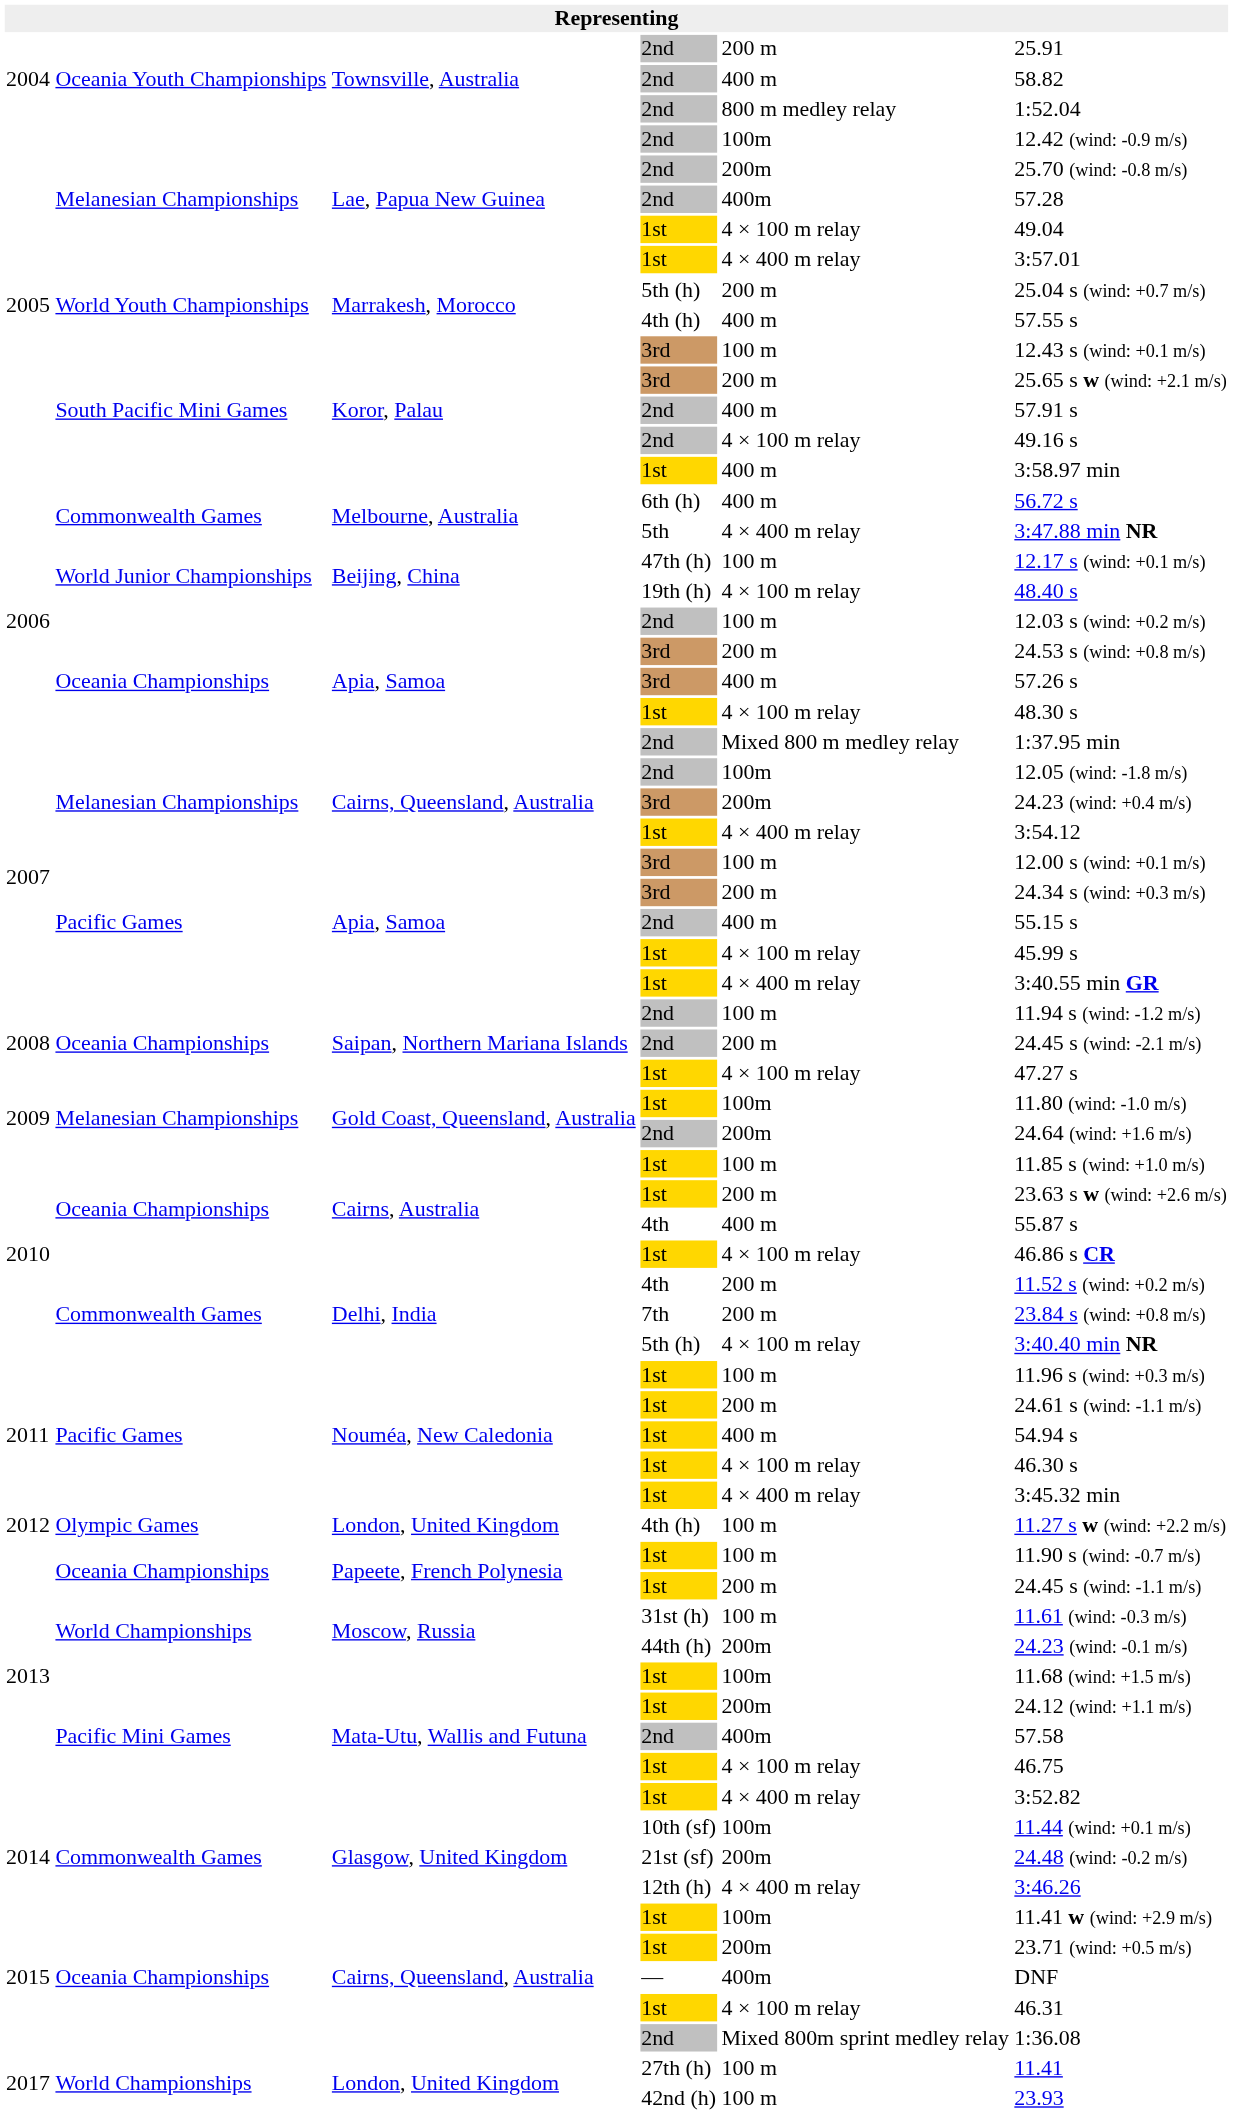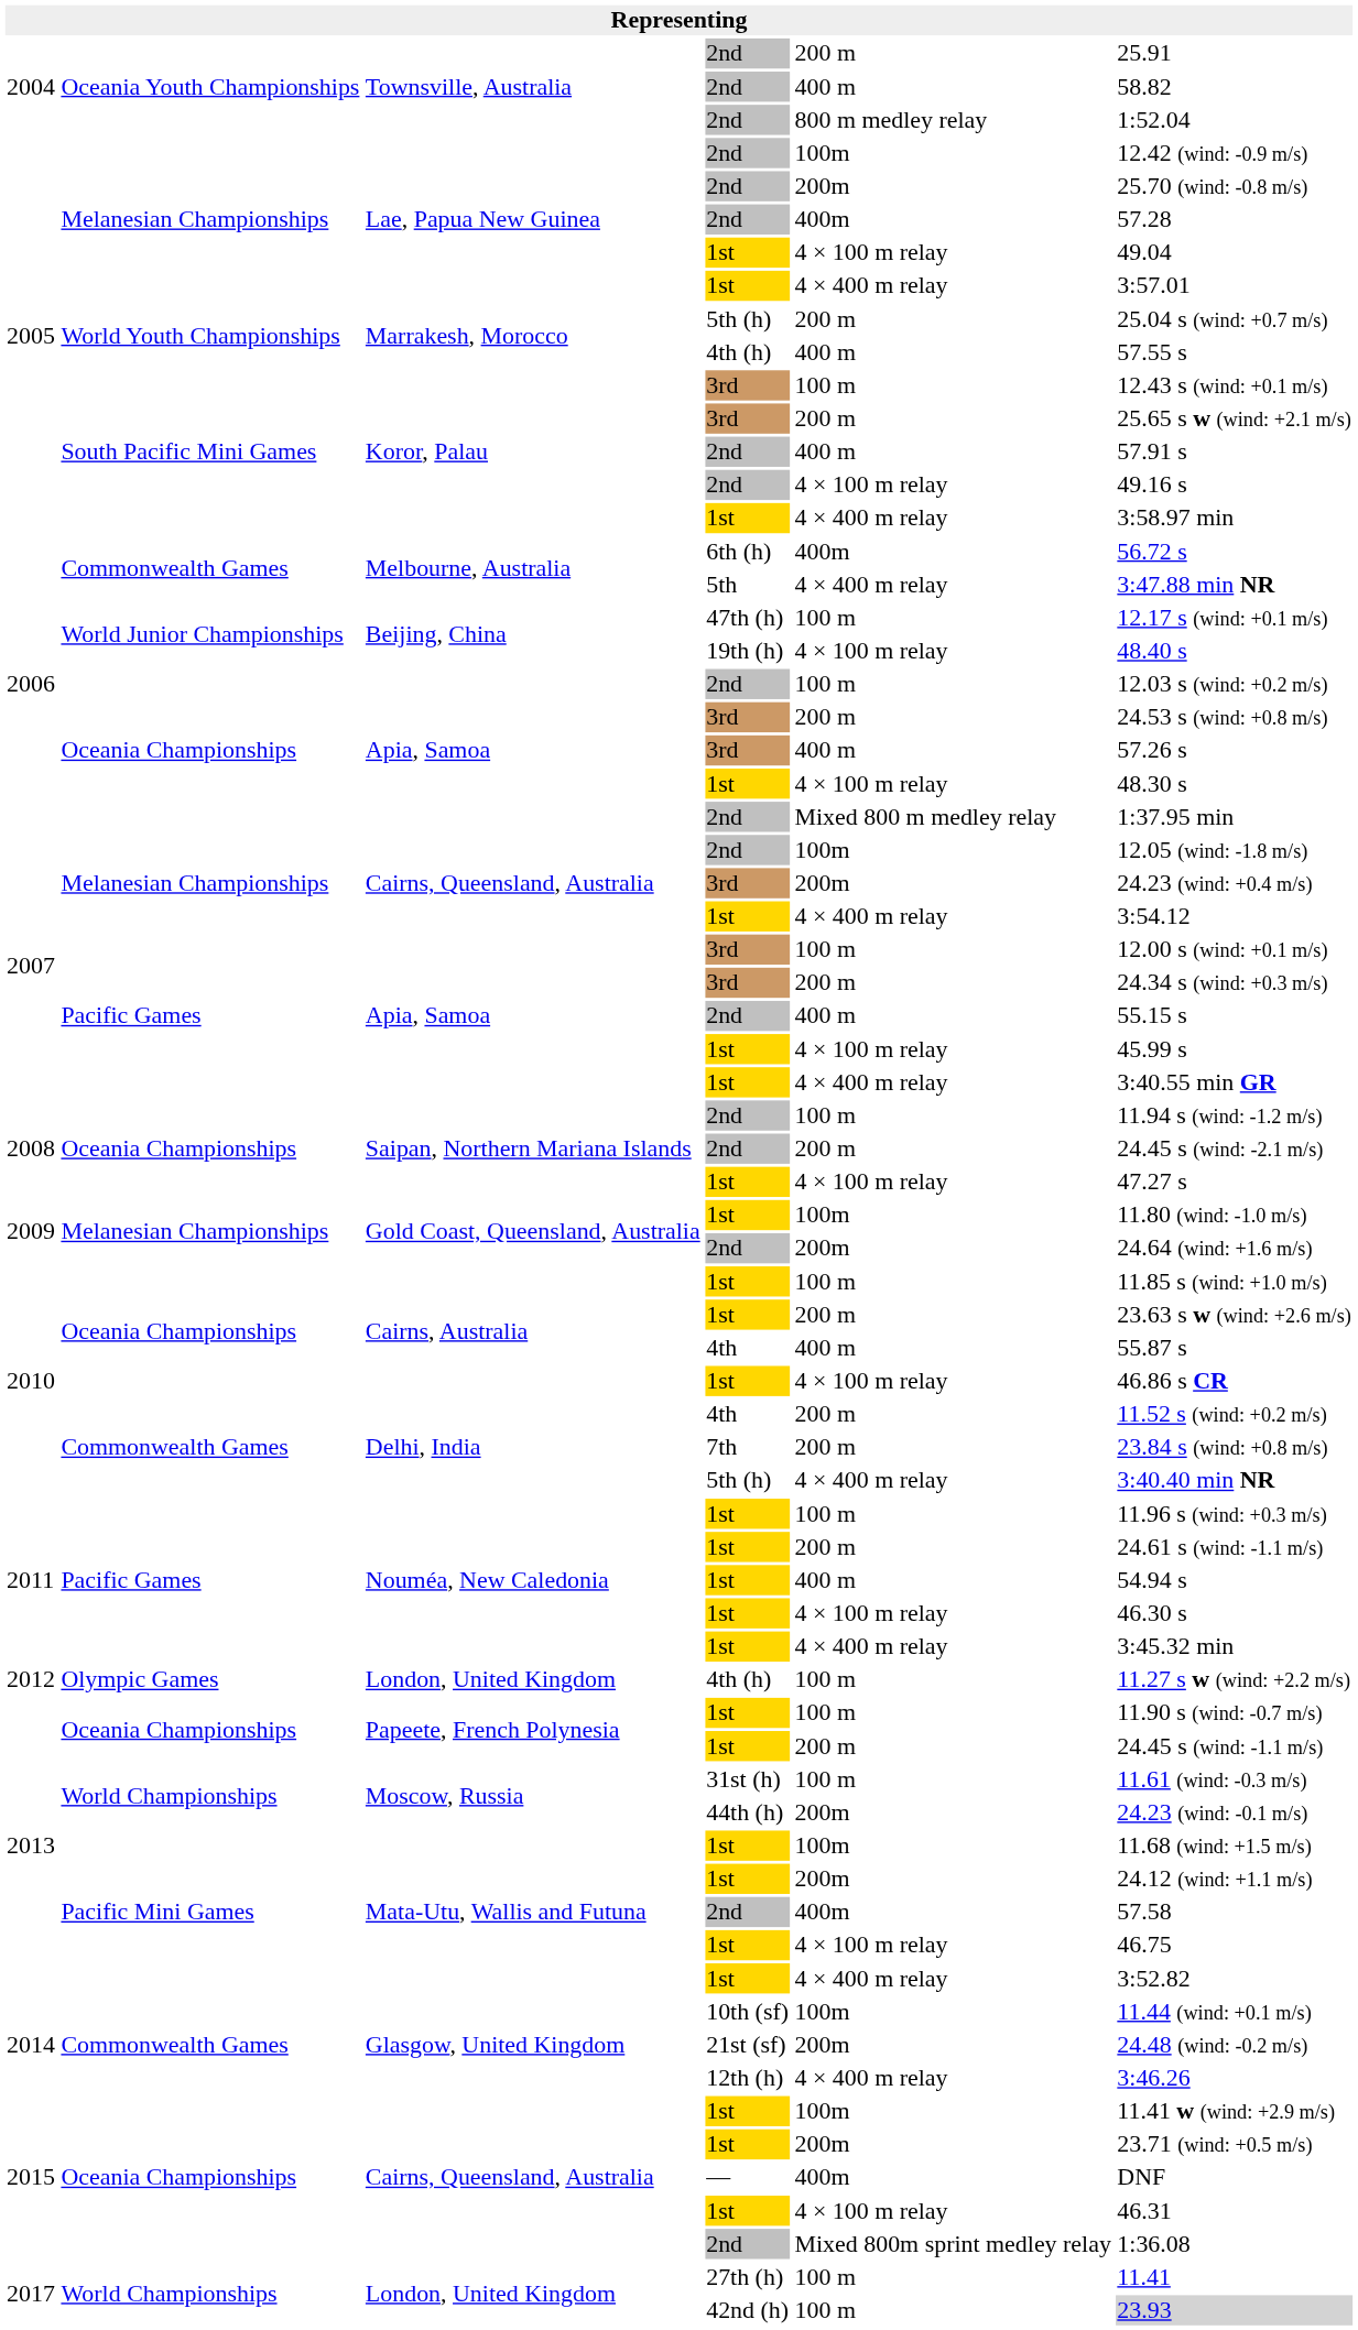Koror, Palau / 1st | column 5: 400 m -> 4 × 400 m relay
6th (h) | column 5: 400 m -> 400m
Delhi, India / 5th (h) | column 5: 4 × 100 m relay -> 4 × 400 m relay
42nd (h) | column 6: no background -> lightgrey background
